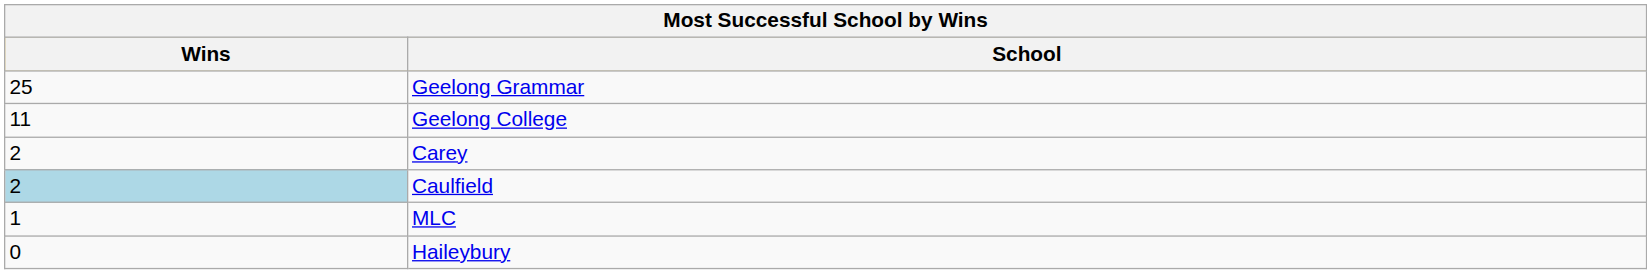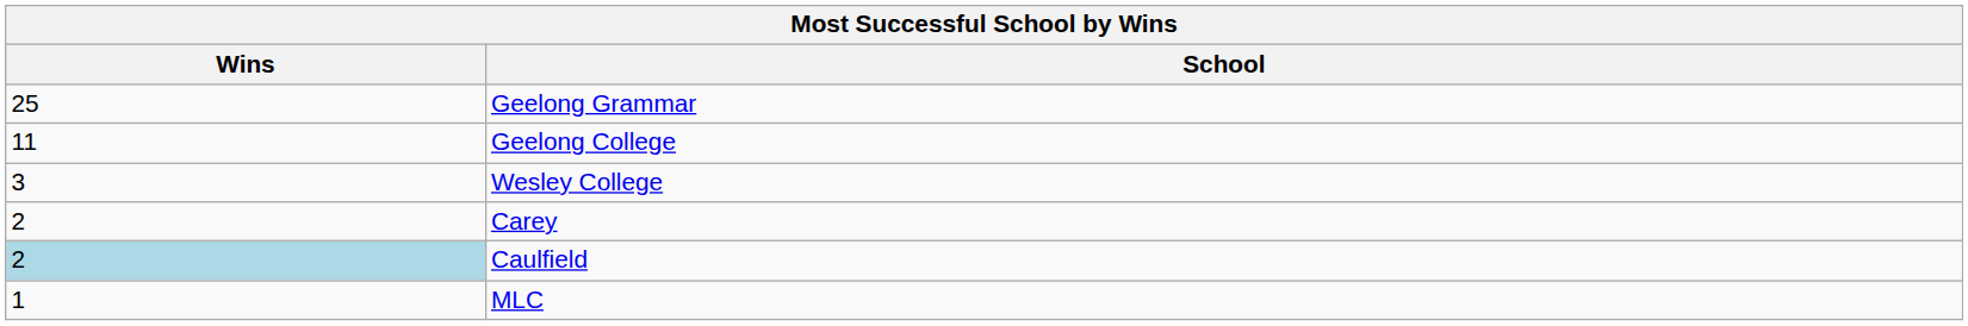+ row: 3 | Wesley College
- row: 0 | Haileybury
